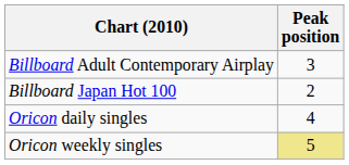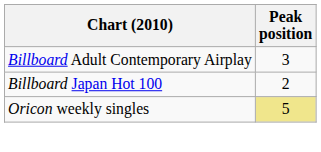- row: Oricon daily singles | 4
